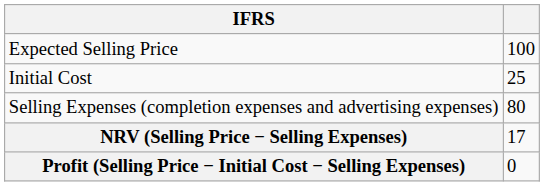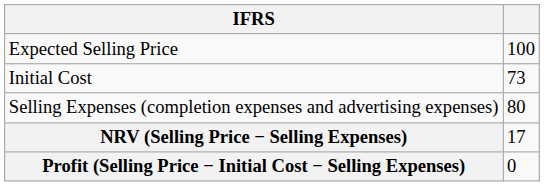Initial Cost | column 2: 25 -> 73
